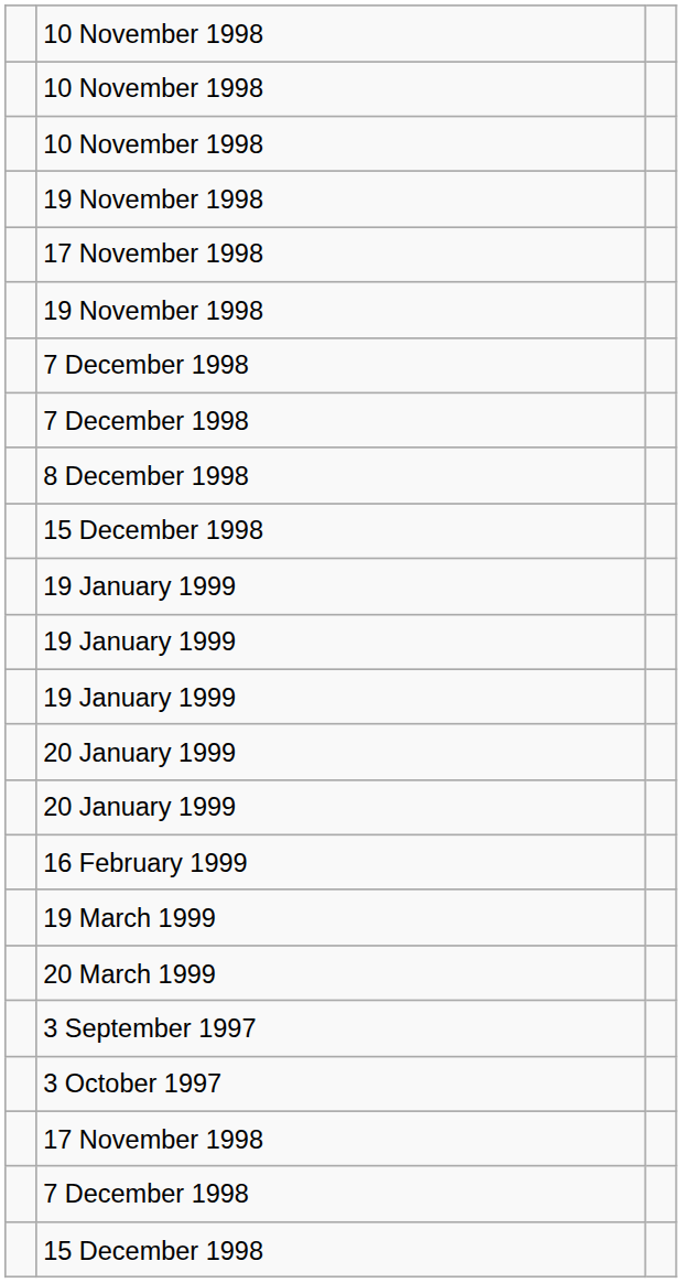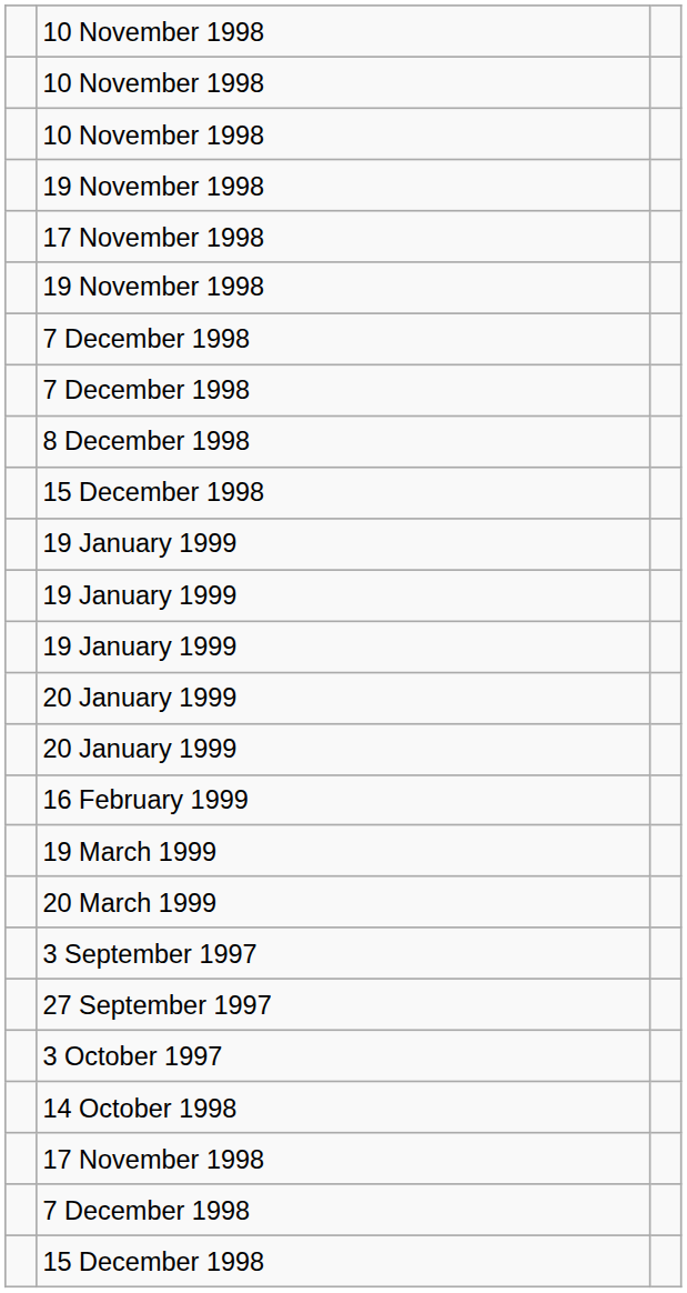+ row: 27 September 1997
+ row: 14 October 1998
